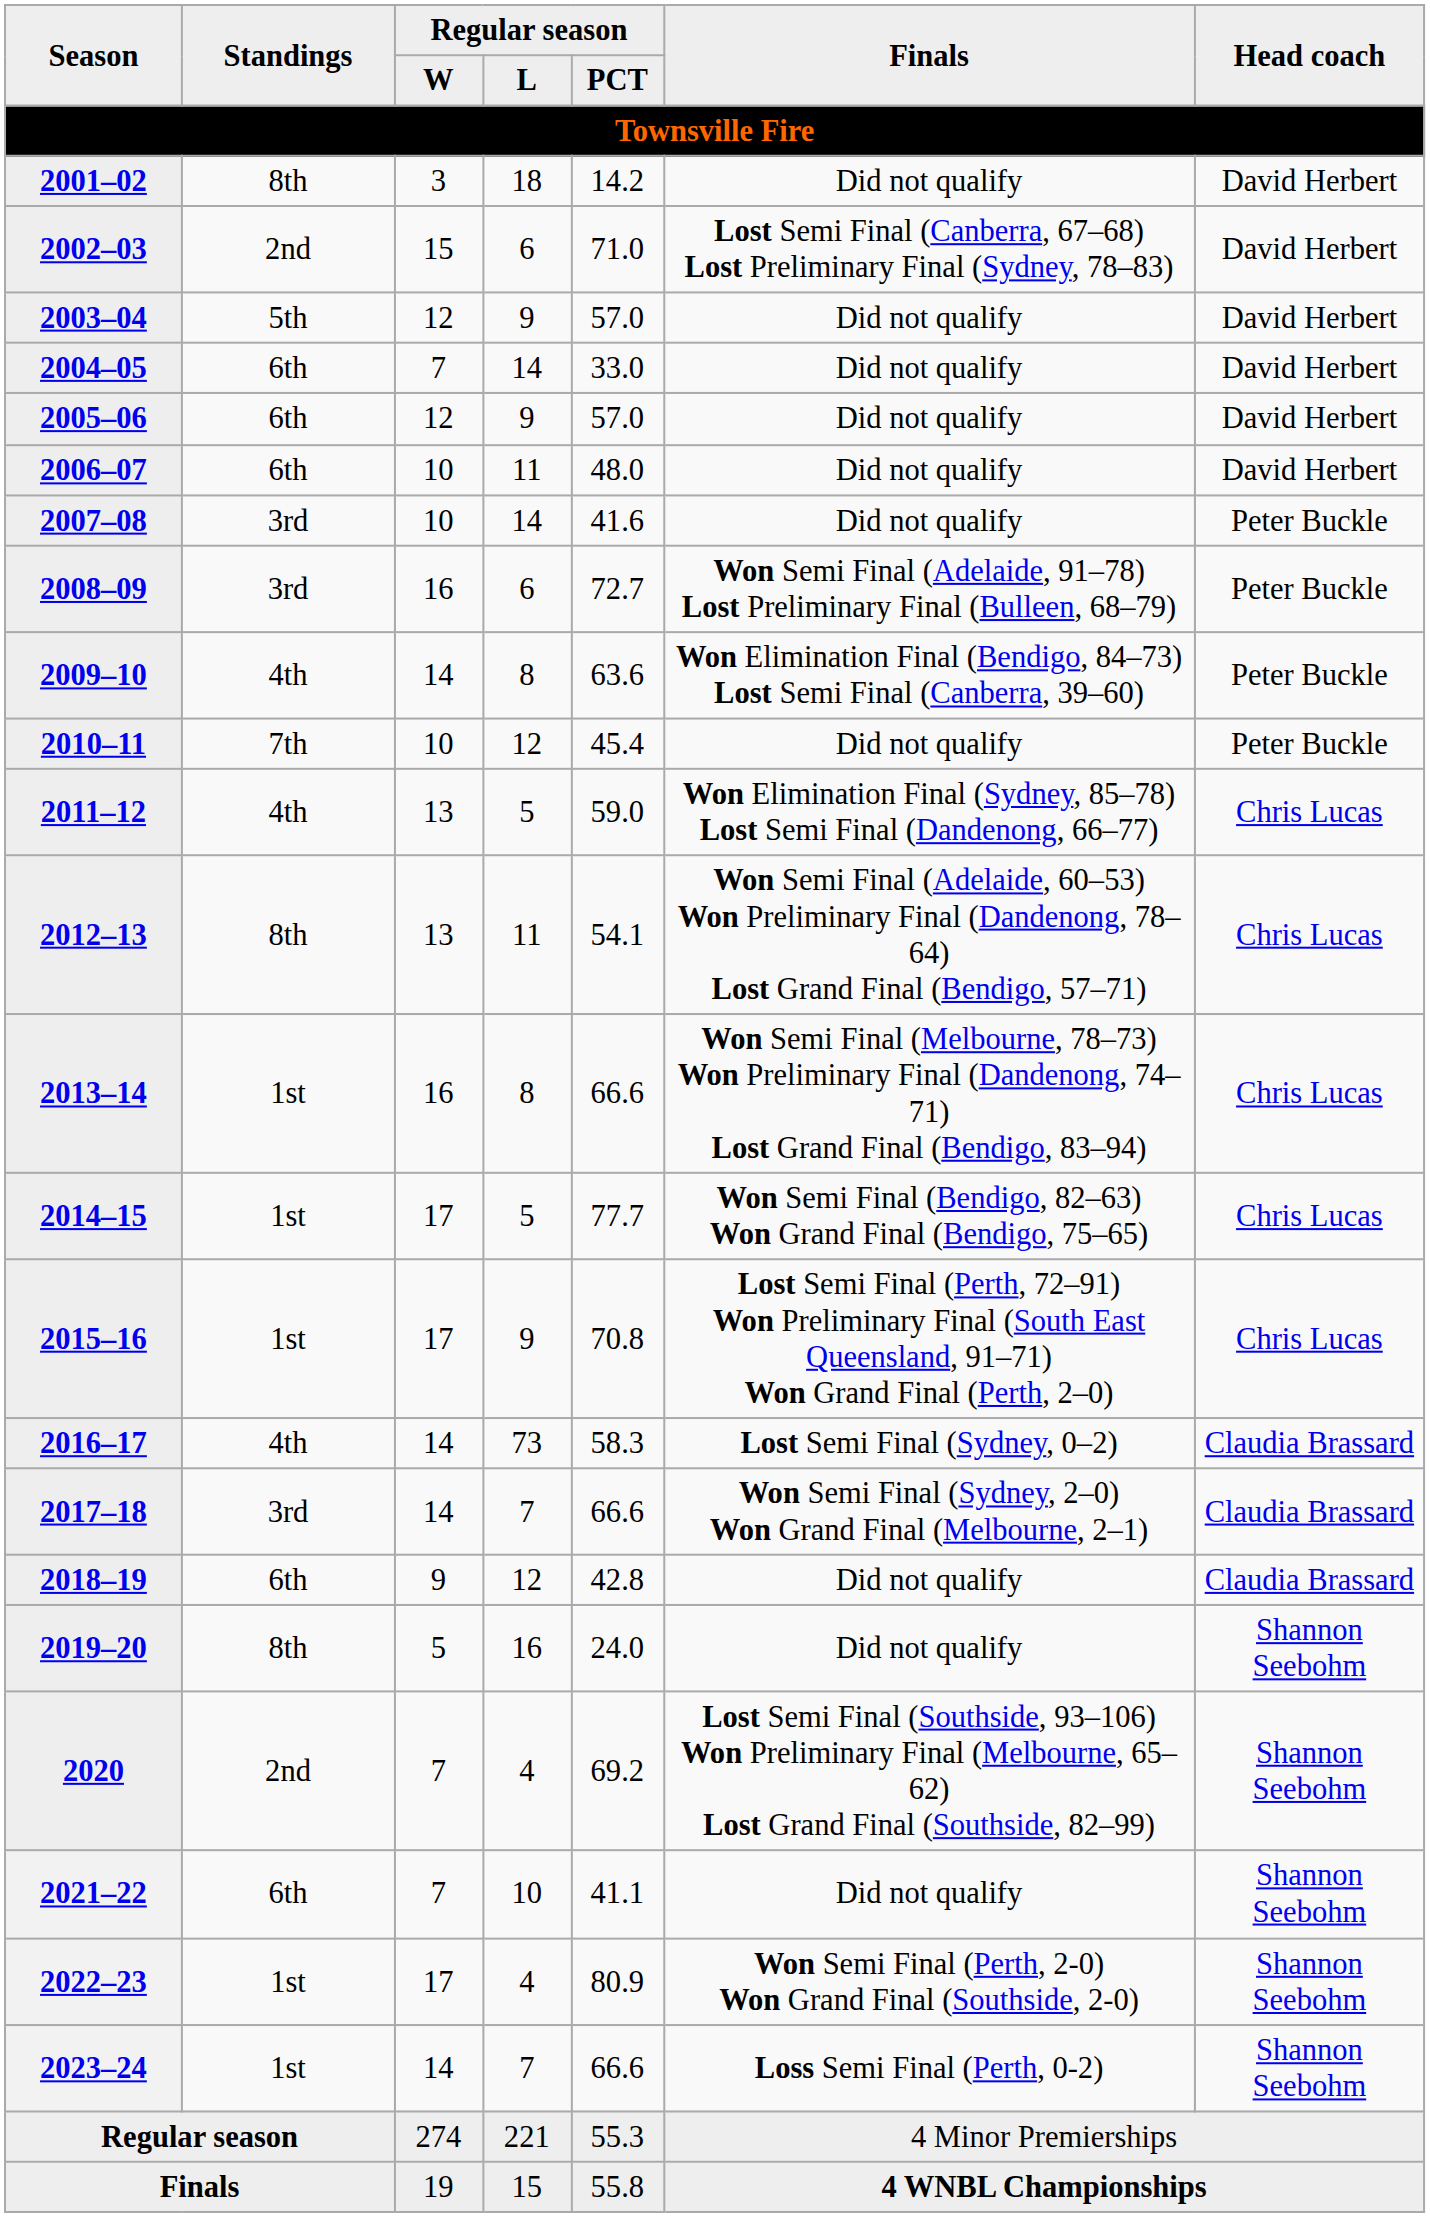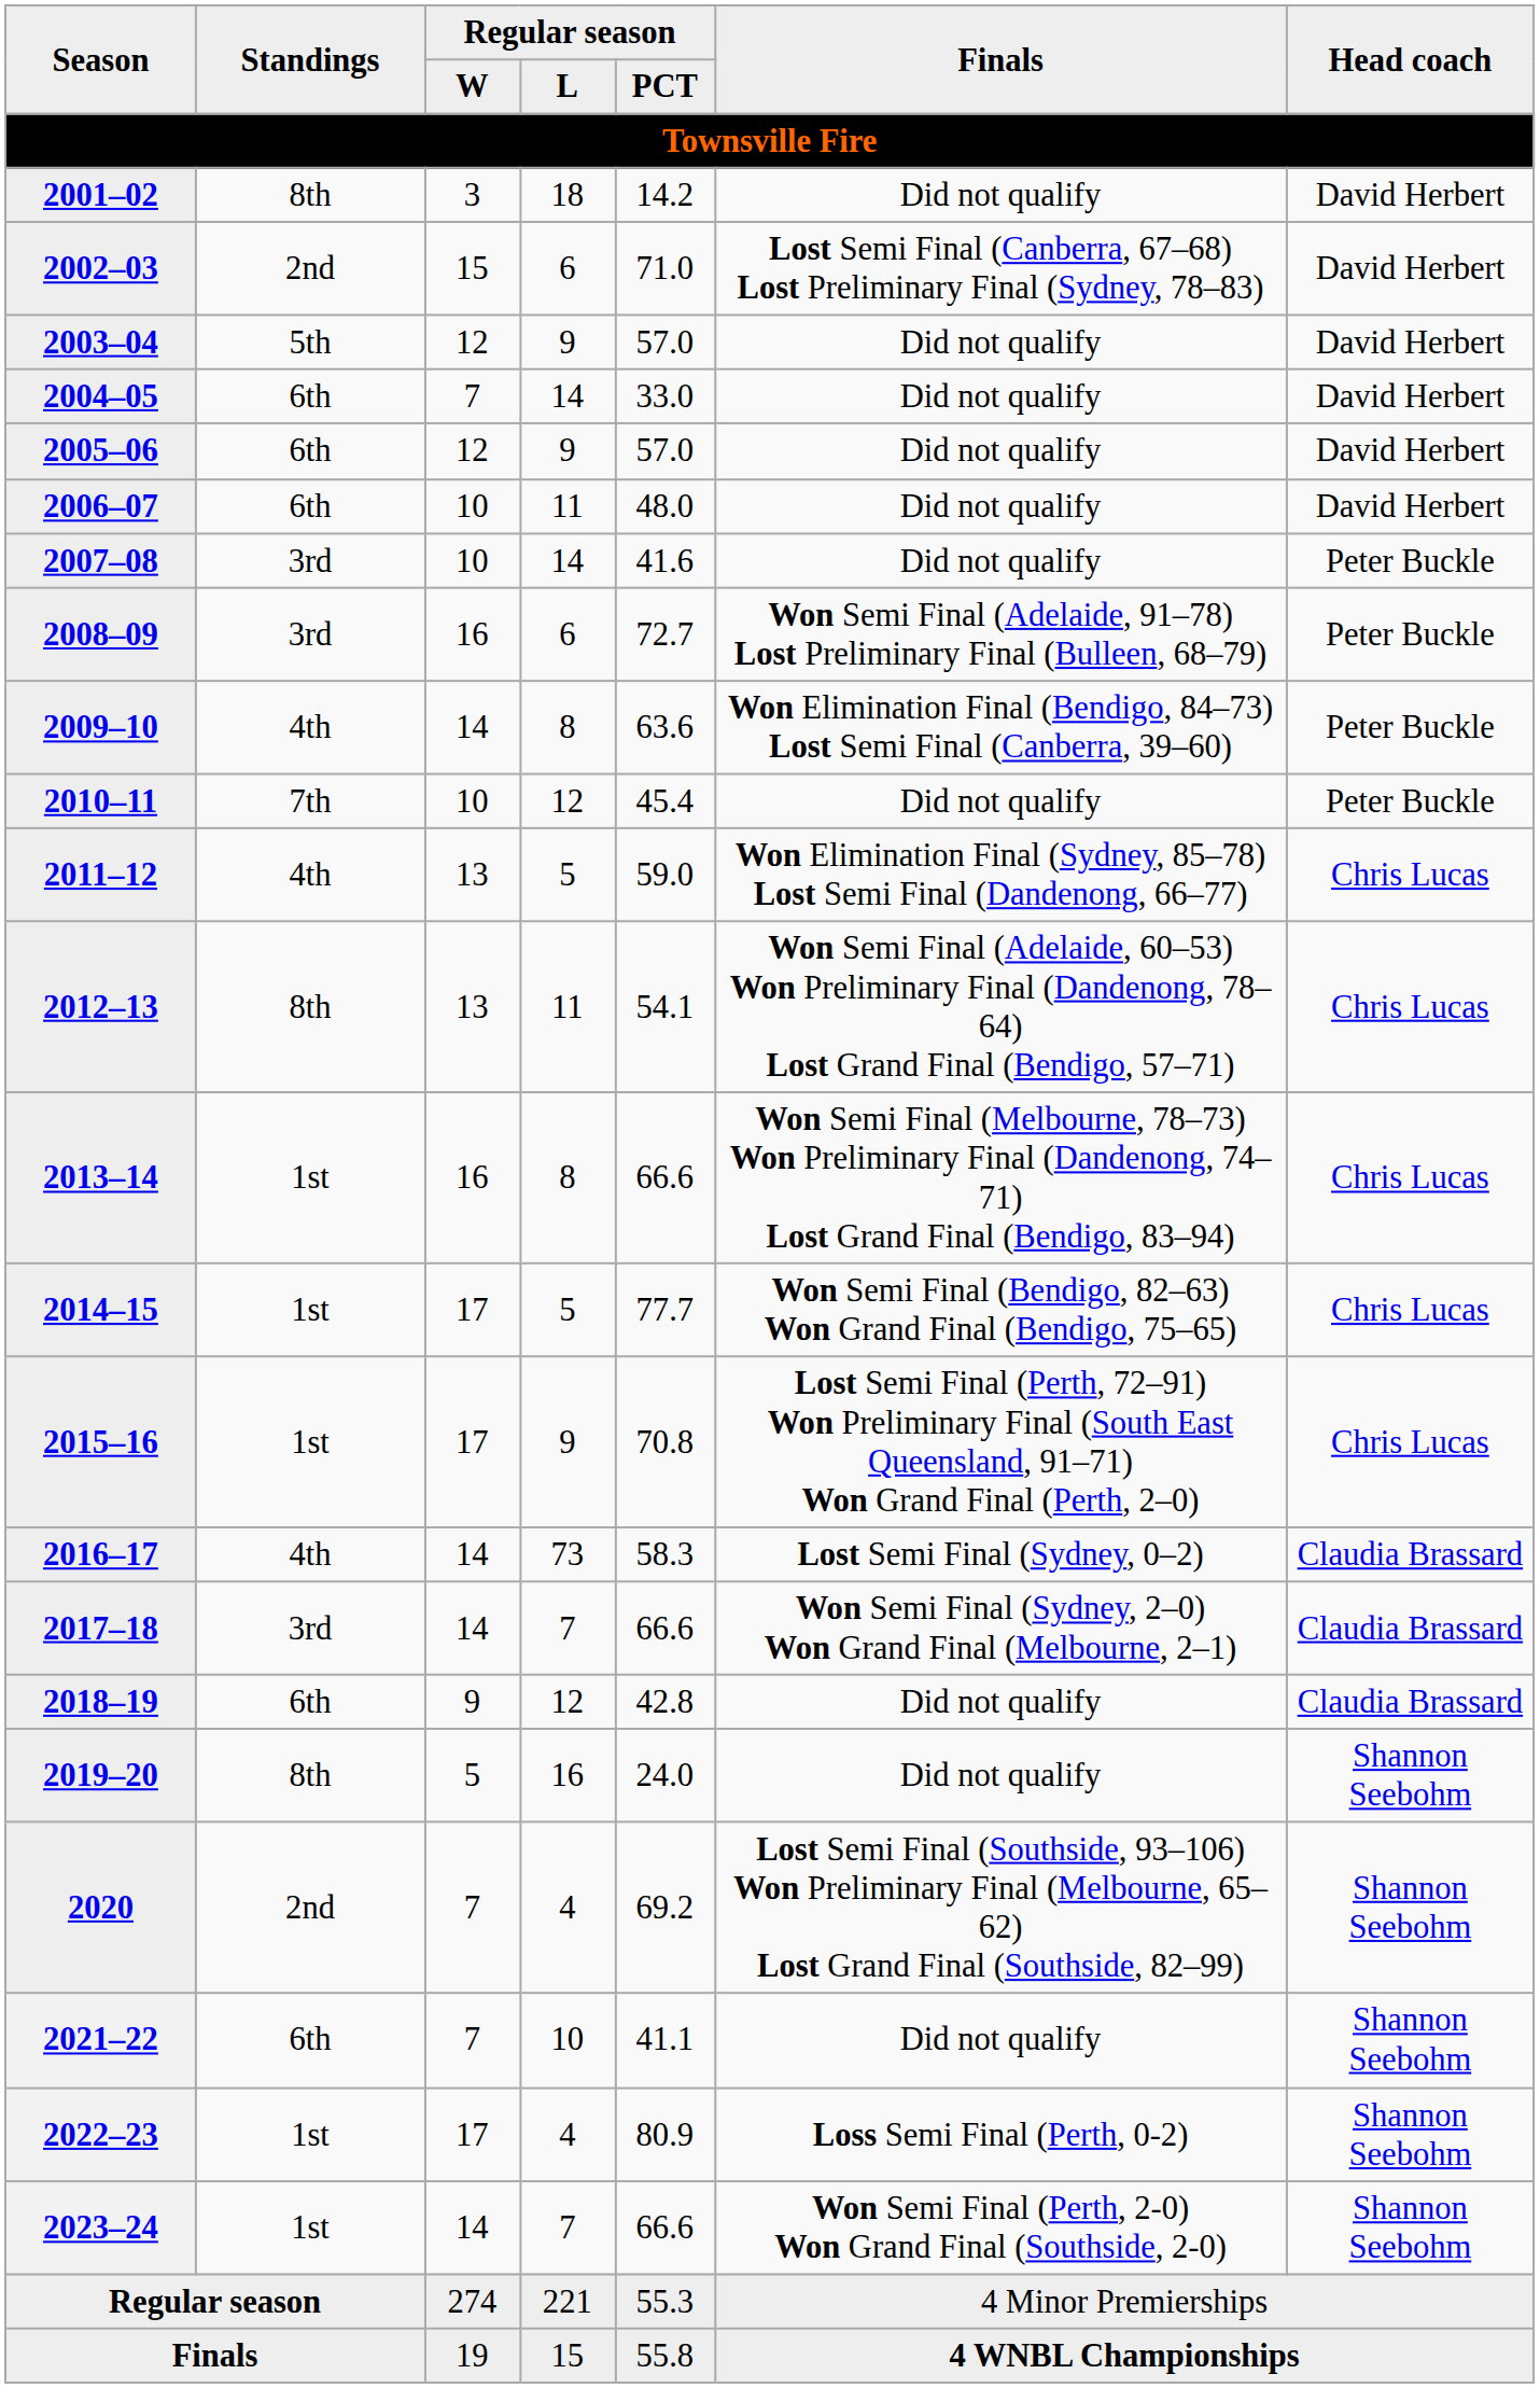2022–23 | Finals: Won Semi Final (Perth, 2-0) Won Grand Final (Southside, 2-0) -> Loss Semi Final (Perth, 0-2)
2023–24 | Finals: Loss Semi Final (Perth, 0-2) -> Won Semi Final (Perth, 2-0) Won Grand Final (Southside, 2-0)
